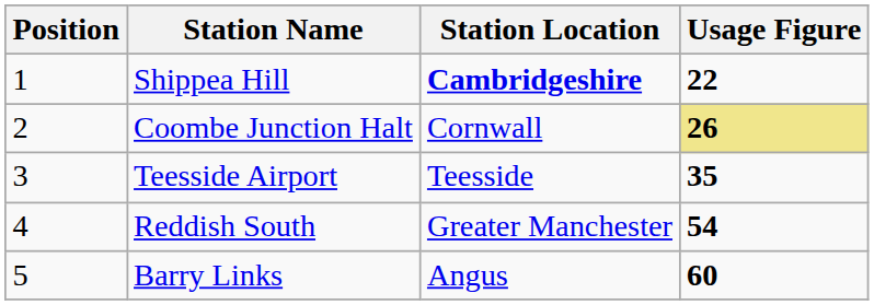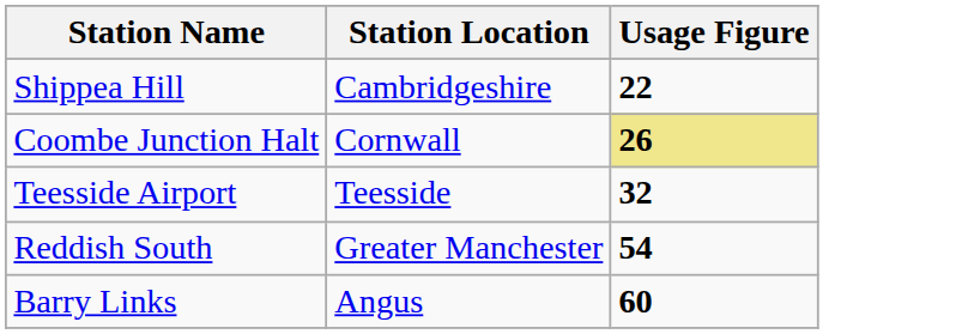- column: Position | 1 | 2 | 3 | 4 | 5
Shippea Hill | Station Location: bold -> normal
Teesside Airport | Usage Figure: 35 -> 32
